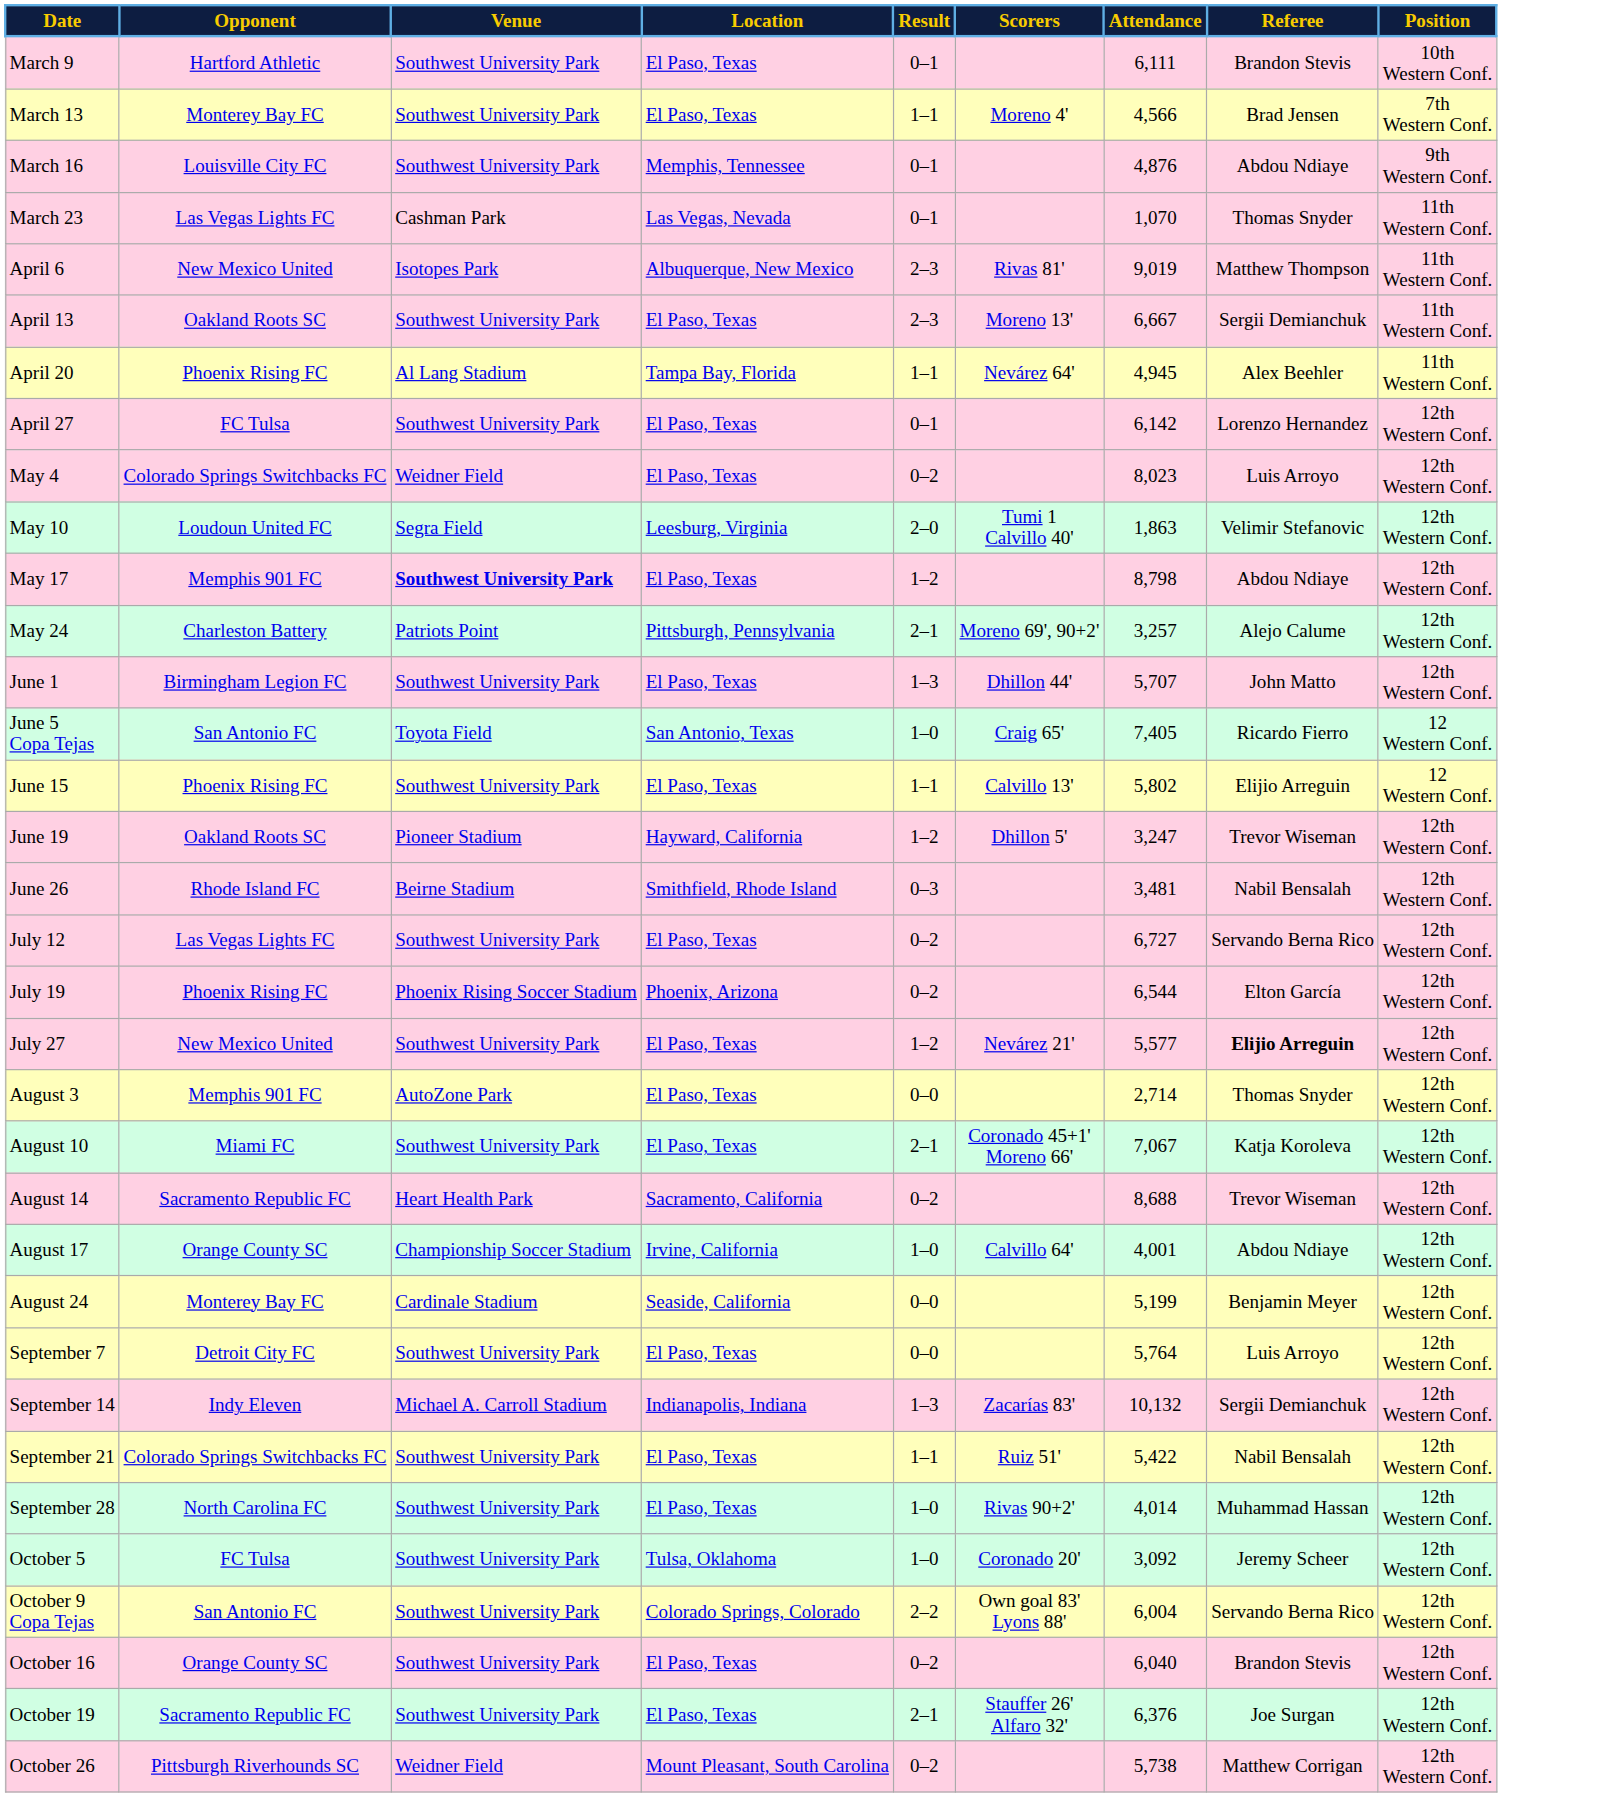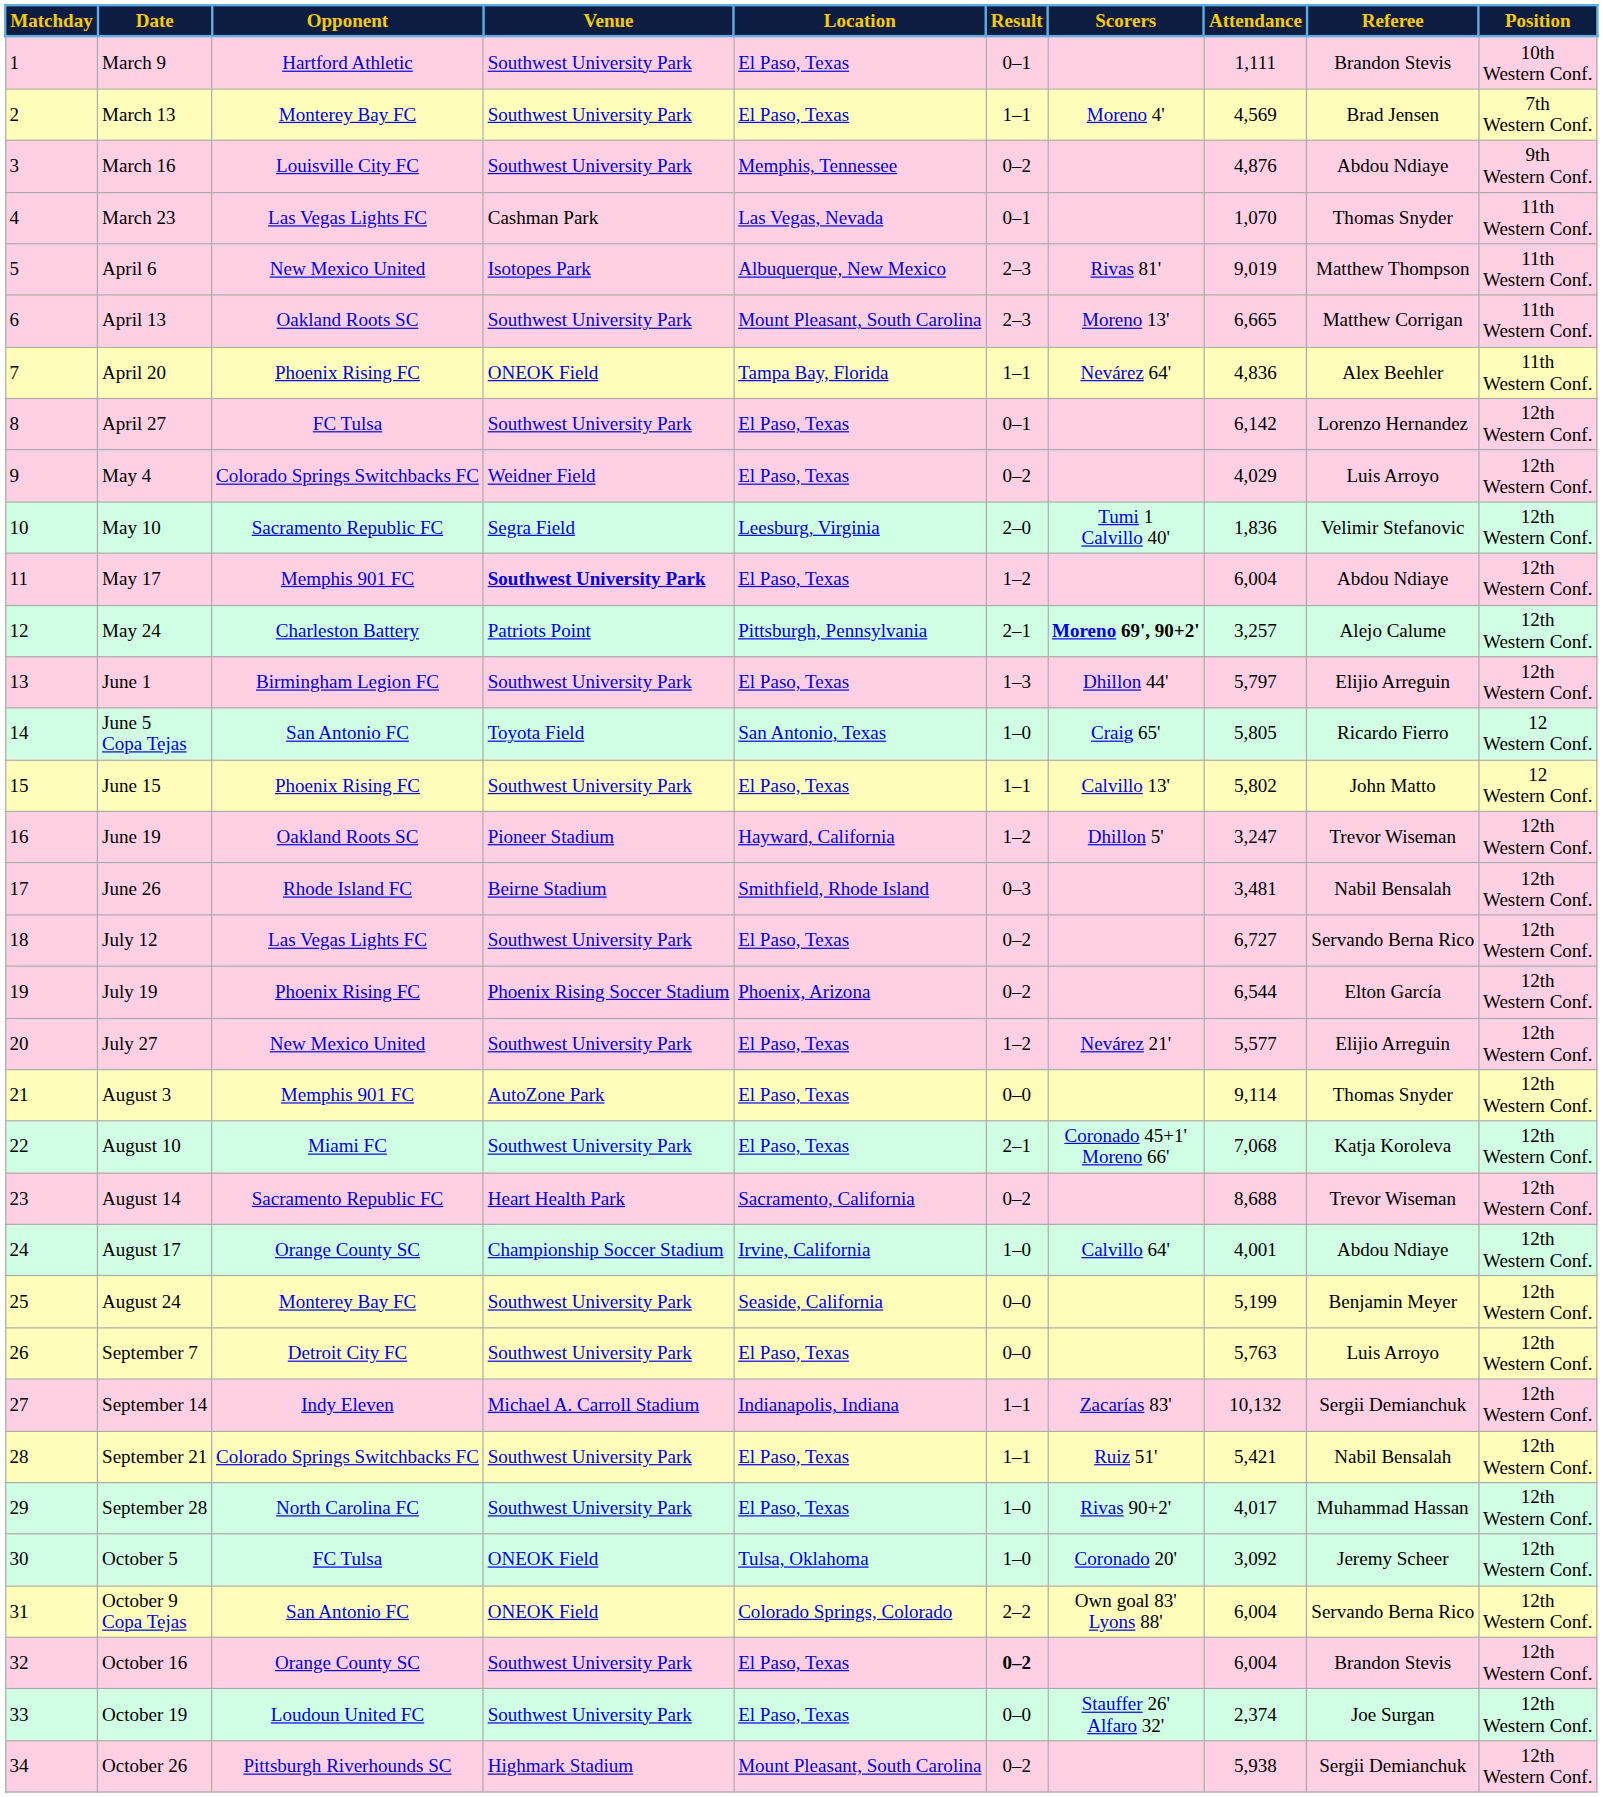+ column: Matchday | 1 | 2 | 3 | 4 | 5 | 6 | 7 | 8 | 9 | 10 | 11 | 12 | 13 | 14 | 15 | 16 | 17 | 18 | 19 | 20 | 21 | 22 | 23 | 24 | 25 | 26 | 27 | 28 | 29 | 30 | 31 | 32 | 33 | 34
March 9 | Attendance: 6,111 -> 1,111
March 13 | Attendance: 4,566 -> 4,569
March 16 | Result: 0–1 -> 0–2
April 13 | Location: El Paso, Texas -> Mount Pleasant, South Carolina
April 13 | Attendance: 6,667 -> 6,665
April 13 | Referee: Sergii Demianchuk -> Matthew Corrigan
April 20 | Venue: Al Lang Stadium -> ONEOK Field
April 20 | Attendance: 4,945 -> 4,836
May 4 | Attendance: 8,023 -> 4,029
May 10 | Opponent: Loudoun United FC -> Sacramento Republic FC
May 10 | Attendance: 1,863 -> 1,836
May 17 | Attendance: 8,798 -> 6,004
May 24 | Scorers: normal -> bold
June 1 | Attendance: 5,707 -> 5,797
June 1 | Referee: John Matto -> Elijio Arreguin
June 5 Copa Tejas | Attendance: 7,405 -> 5,805
June 15 | Referee: Elijio Arreguin -> John Matto
July 27 | Referee: bold -> normal
August 3 | Attendance: 2,714 -> 9,114
August 10 | Attendance: 7,067 -> 7,068
August 24 | Venue: Cardinale Stadium -> Southwest University Park
September 7 | Attendance: 5,764 -> 5,763
September 14 | Result: 1–3 -> 1–1
September 21 | Attendance: 5,422 -> 5,421
September 28 | Attendance: 4,014 -> 4,017
October 5 | Venue: Southwest University Park -> ONEOK Field
October 9 Copa Tejas | Venue: Southwest University Park -> ONEOK Field
October 16 | Result: normal -> bold
October 16 | Attendance: 6,040 -> 6,004
October 19 | Opponent: Sacramento Republic FC -> Loudoun United FC
October 19 | Result: 2–1 -> 0–0
October 19 | Attendance: 6,376 -> 2,374
October 26 | Venue: Weidner Field -> Highmark Stadium
October 26 | Attendance: 5,738 -> 5,938
October 26 | Referee: Matthew Corrigan -> Sergii Demianchuk
